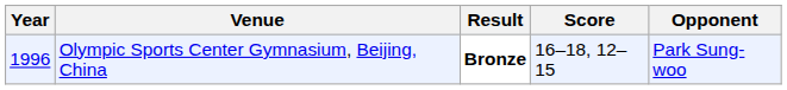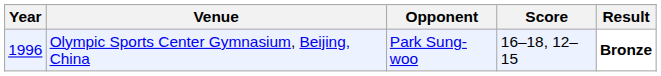columns swapped: Opponent <-> Result
